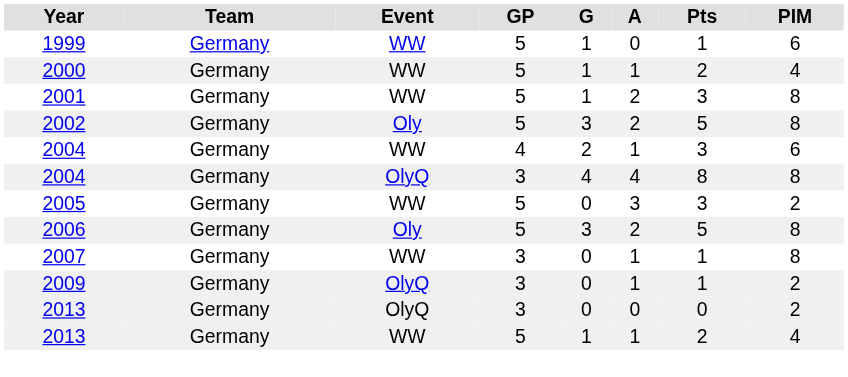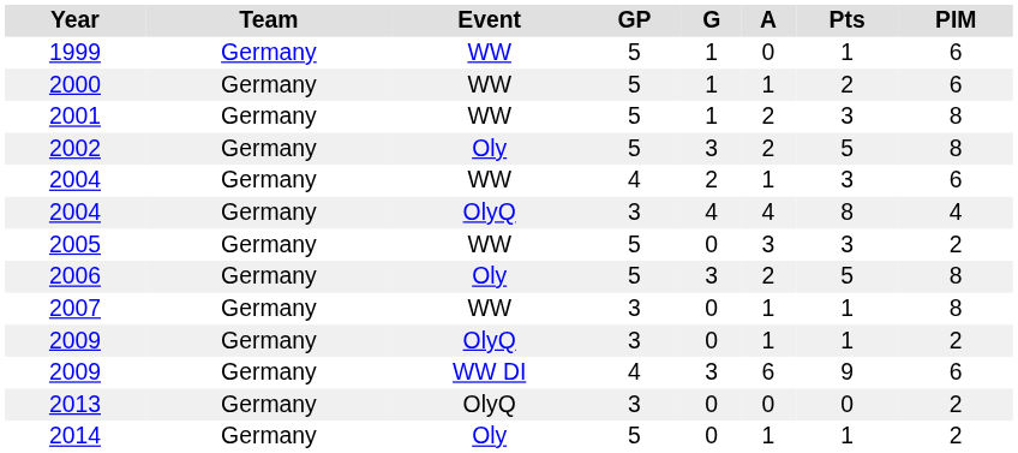2000 | PIM: 4 -> 6
2004 / OlyQ | PIM: 8 -> 4
+ row: 2009 | Germany | WW DI | 4 | 3 | 6 | 9 | 6
- row: 2013 | Germany | WW | 5 | 1 | 1 | 2 | 4
+ row: 2014 | Germany | Oly | 5 | 0 | 1 | 1 | 2
